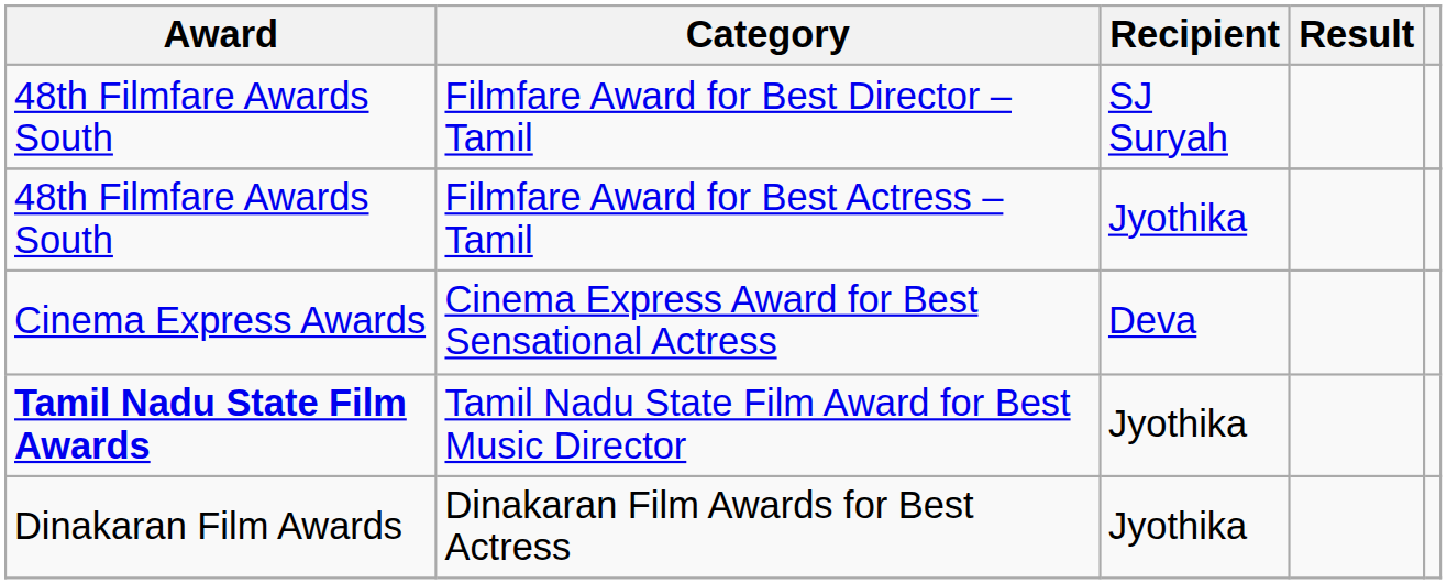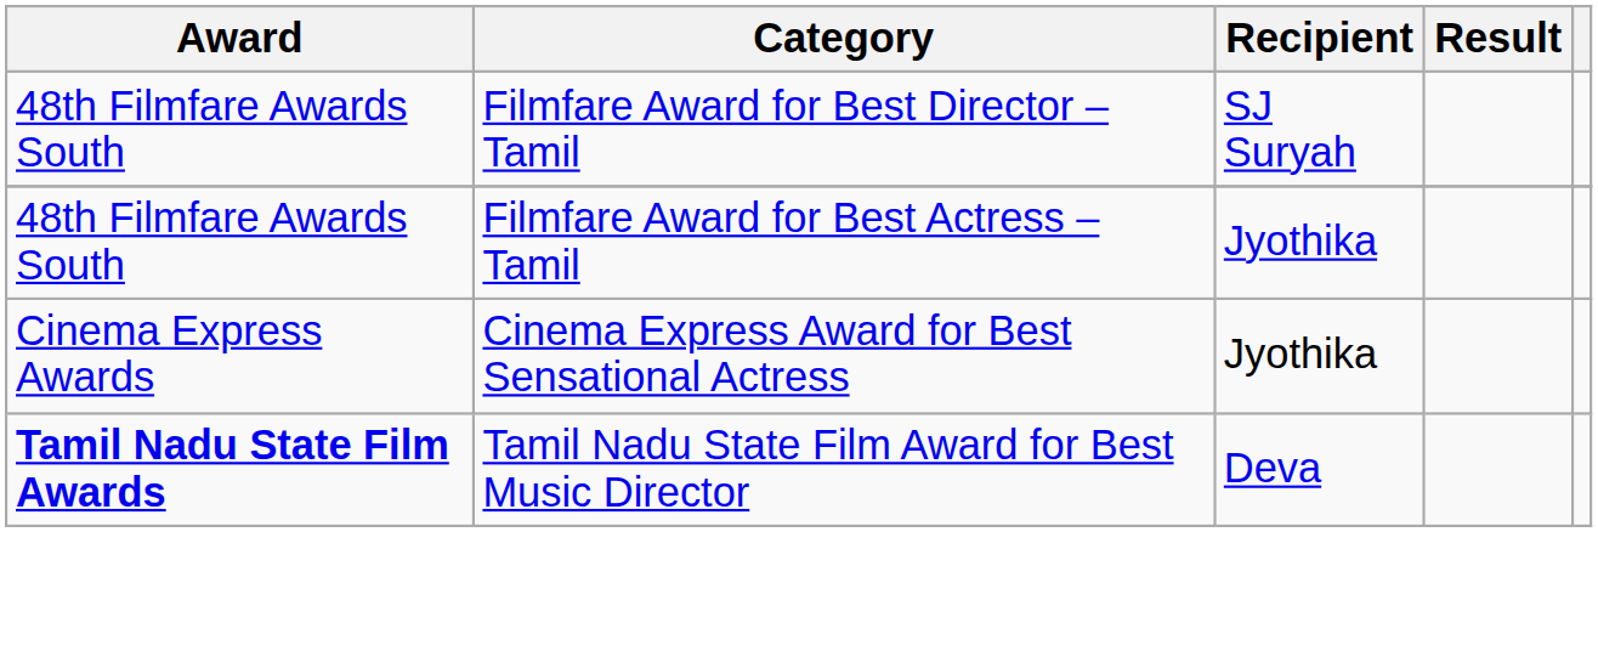Cinema Express Award for Best Sensational Actress | Recipient: Deva -> Jyothika
Tamil Nadu State Film Award for Best Music Director | Recipient: Jyothika -> Deva
- row: Dinakaran Film Awards | Dinakaran Film Awards for Best Actress | Jyothika
